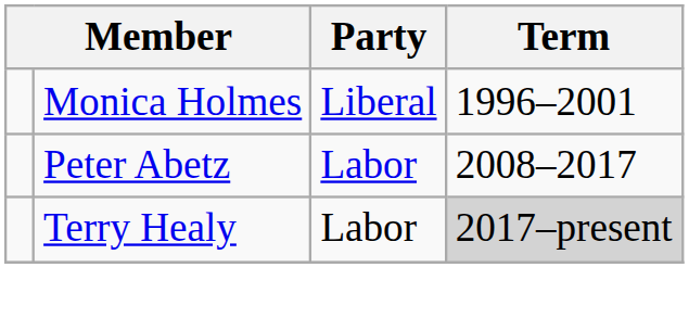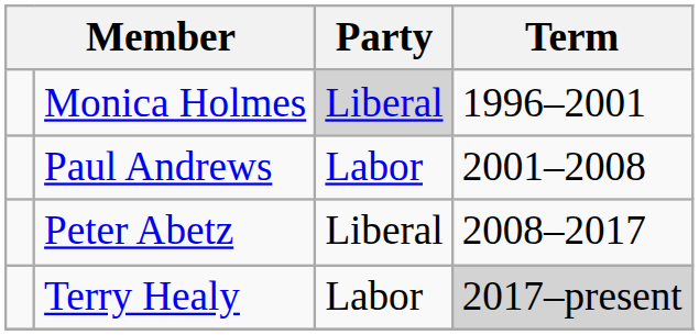Monica Holmes | Party: no background -> lightgrey background
+ row: Paul Andrews | Labor | 2001–2008
Peter Abetz | Party: Labor -> Liberal
